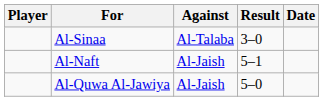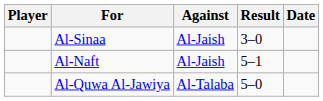Al-Sinaa | Against: Al-Talaba -> Al-Jaish
Al-Quwa Al-Jawiya | Against: Al-Jaish -> Al-Talaba
